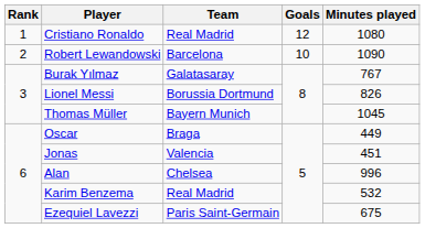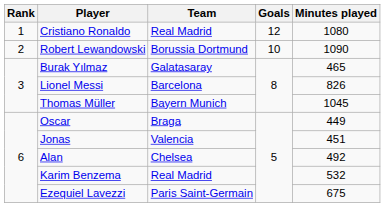Robert Lewandowski | Team: Barcelona -> Borussia Dortmund
Burak Yılmaz | Minutes played: 767 -> 465
Lionel Messi | Team: Borussia Dortmund -> Barcelona
Alan | Minutes played: 996 -> 492
